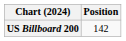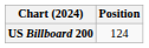US Billboard 200 | Position: 142 -> 124
